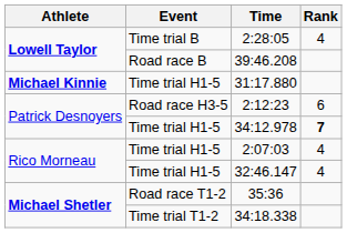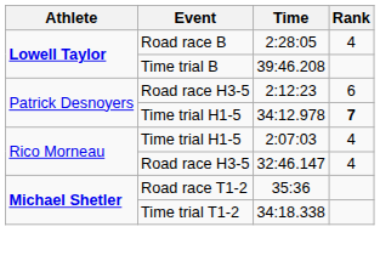2:28:05 | Event: Time trial B -> Road race B
39:46.208 | Event: Road race B -> Time trial B
- row: Michael Kinnie | Time trial H1-5 | 31:17.880
32:46.147 | Event: Time trial H1-5 -> Road race H3-5
